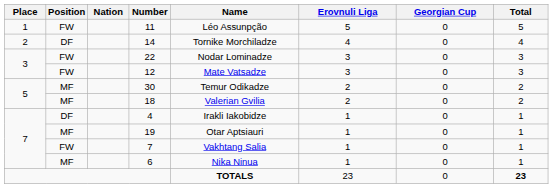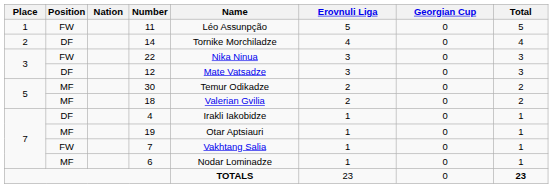22 | Name: Nodar Lominadze -> Nika Ninua
12 | Position: FW -> DF
6 | Name: Nika Ninua -> Nodar Lominadze
